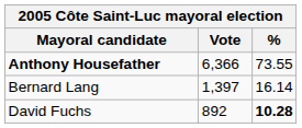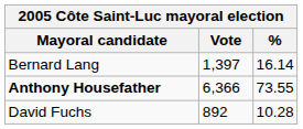rows swapped: Anthony Housefather <-> Bernard Lang
David Fuchs | %: bold -> normal
